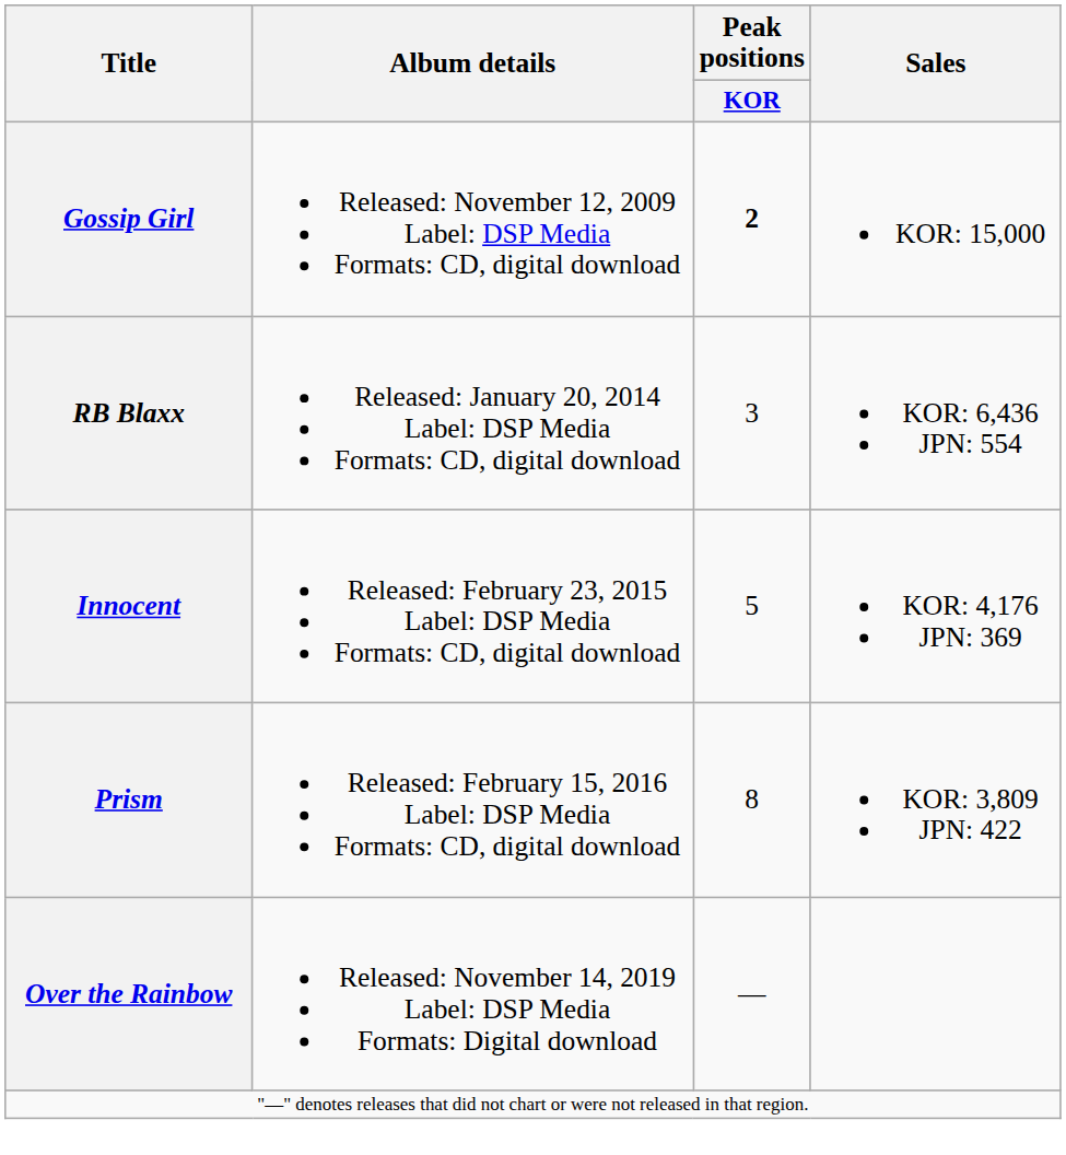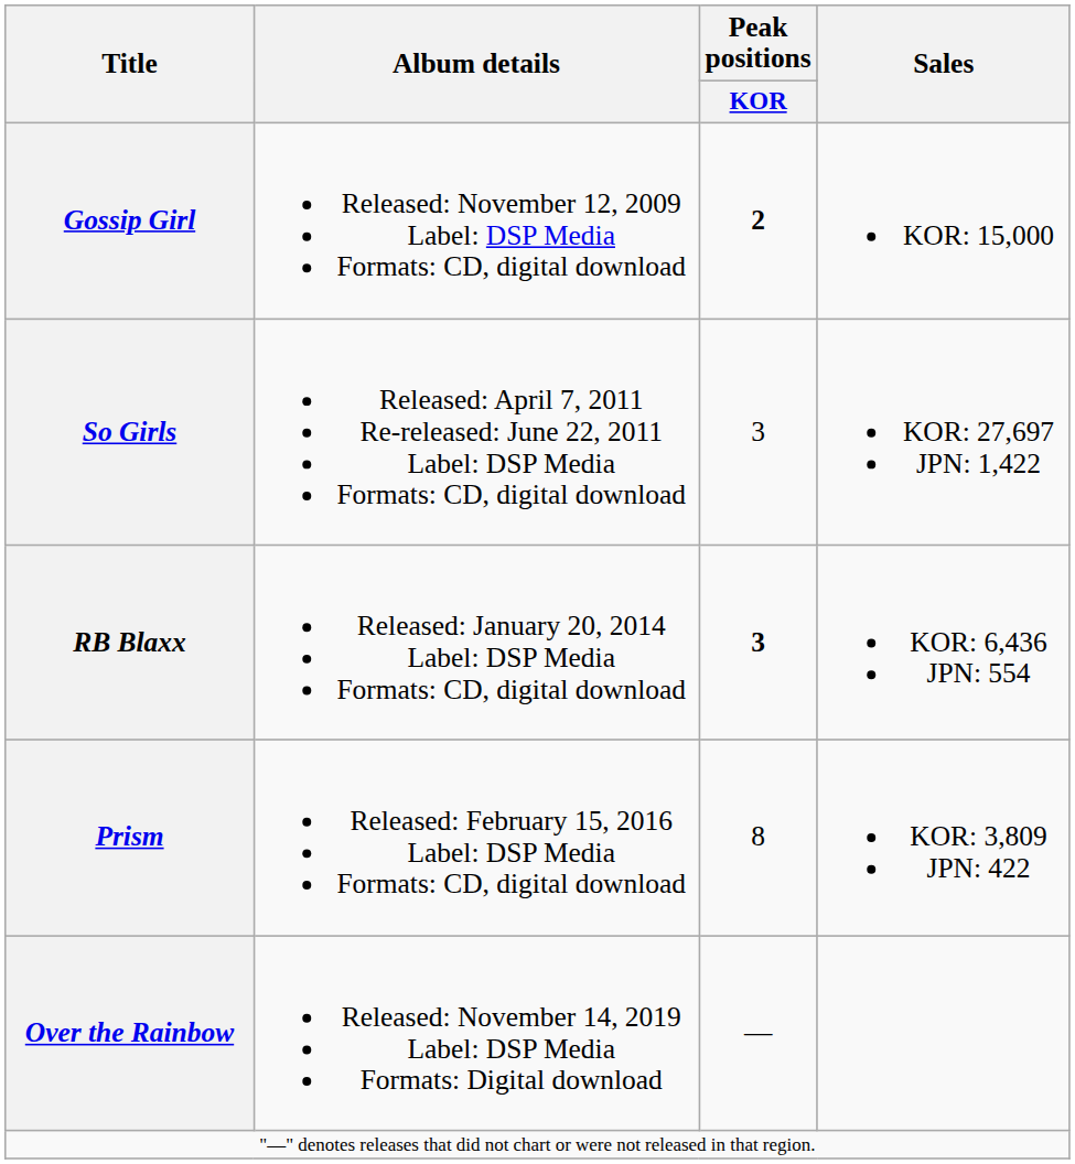+ row: So Girls | Released: April 7, 2011 Re-released: June 22, 2011 Label: DSP Media Formats: CD, digital download | 3 | KOR: 27,697 JPN: 1,422
RB Blaxx | Peak positions / KOR: normal -> bold
- row: Innocent | Released: February 23, 2015 Label: DSP Media Formats: CD, digital download | 5 | KOR: 4,176 JPN: 369
